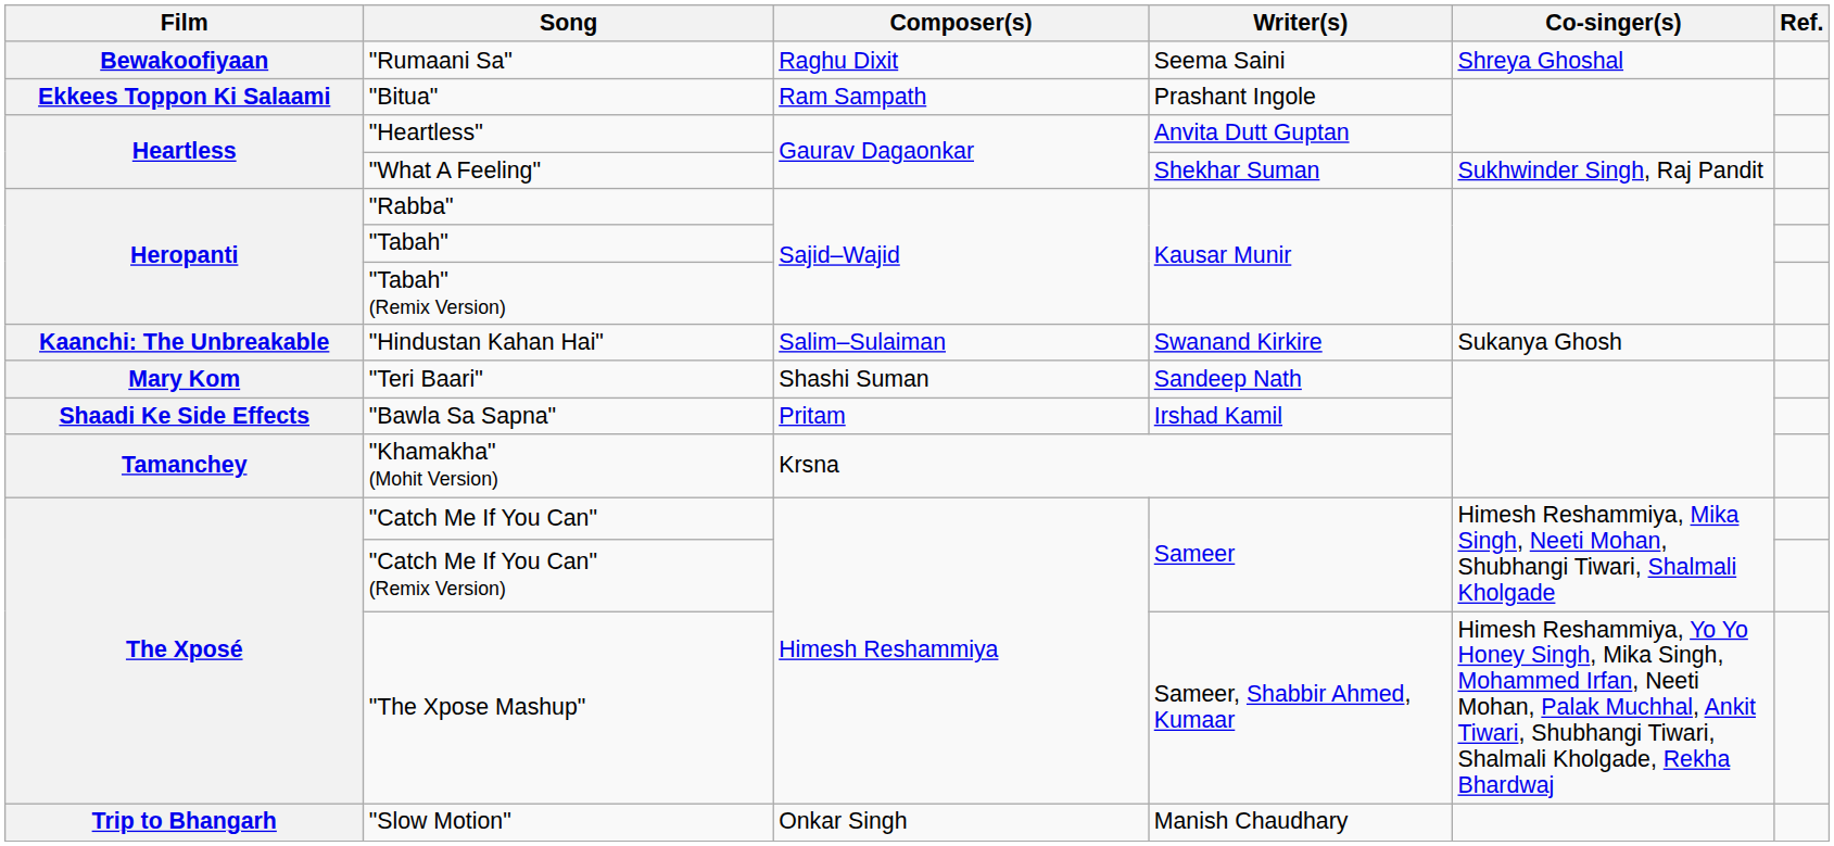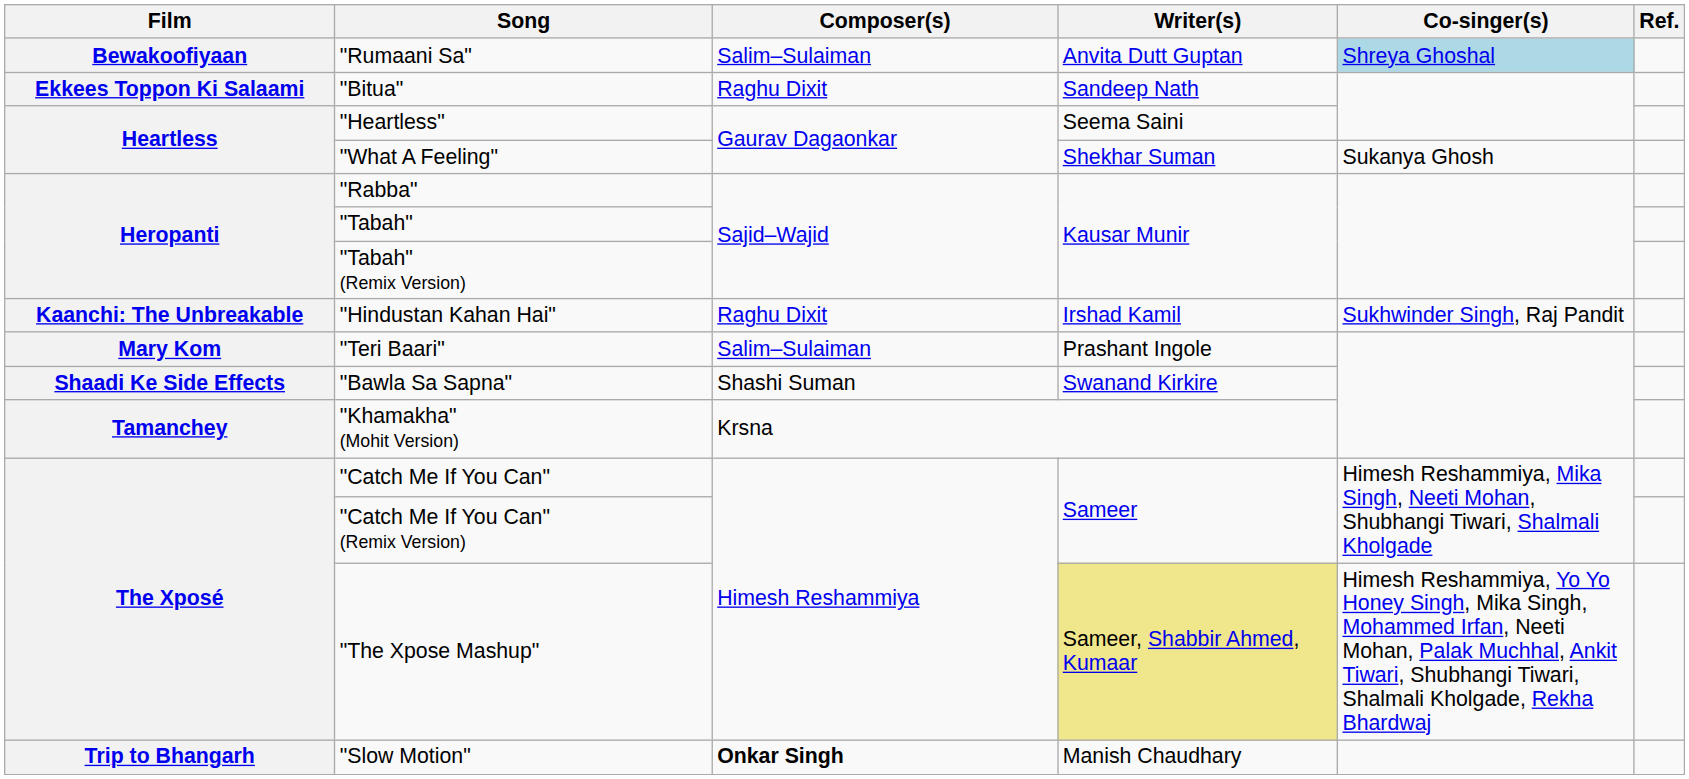"Rumaani Sa" | Composer(s): Raghu Dixit -> Salim–Sulaiman
"Rumaani Sa" | Writer(s): Seema Saini -> Anvita Dutt Guptan
"Rumaani Sa" | Co-singer(s): no background -> lightblue background
"Bitua" | Composer(s): Ram Sampath -> Raghu Dixit
"Bitua" | Writer(s): Prashant Ingole -> Sandeep Nath
"Heartless" | Writer(s): Anvita Dutt Guptan -> Seema Saini
"What A Feeling" | Co-singer(s): Sukhwinder Singh, Raj Pandit -> Sukanya Ghosh
"Hindustan Kahan Hai" | Composer(s): Salim–Sulaiman -> Raghu Dixit
"Hindustan Kahan Hai" | Writer(s): Swanand Kirkire -> Irshad Kamil
"Hindustan Kahan Hai" | Co-singer(s): Sukanya Ghosh -> Sukhwinder Singh, Raj Pandit
"Teri Baari" | Composer(s): Shashi Suman -> Salim–Sulaiman
"Teri Baari" | Writer(s): Sandeep Nath -> Prashant Ingole
"Bawla Sa Sapna" | Composer(s): Pritam -> Shashi Suman
"Bawla Sa Sapna" | Writer(s): Irshad Kamil -> Swanand Kirkire
"The Xpose Mashup" | Writer(s): no background -> khaki background
"Slow Motion" | Composer(s): normal -> bold
